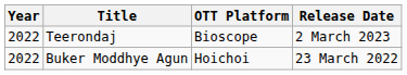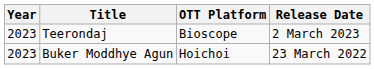Teerondaj | Year: 2022 -> 2023
Buker Moddhye Agun | Year: 2022 -> 2023
